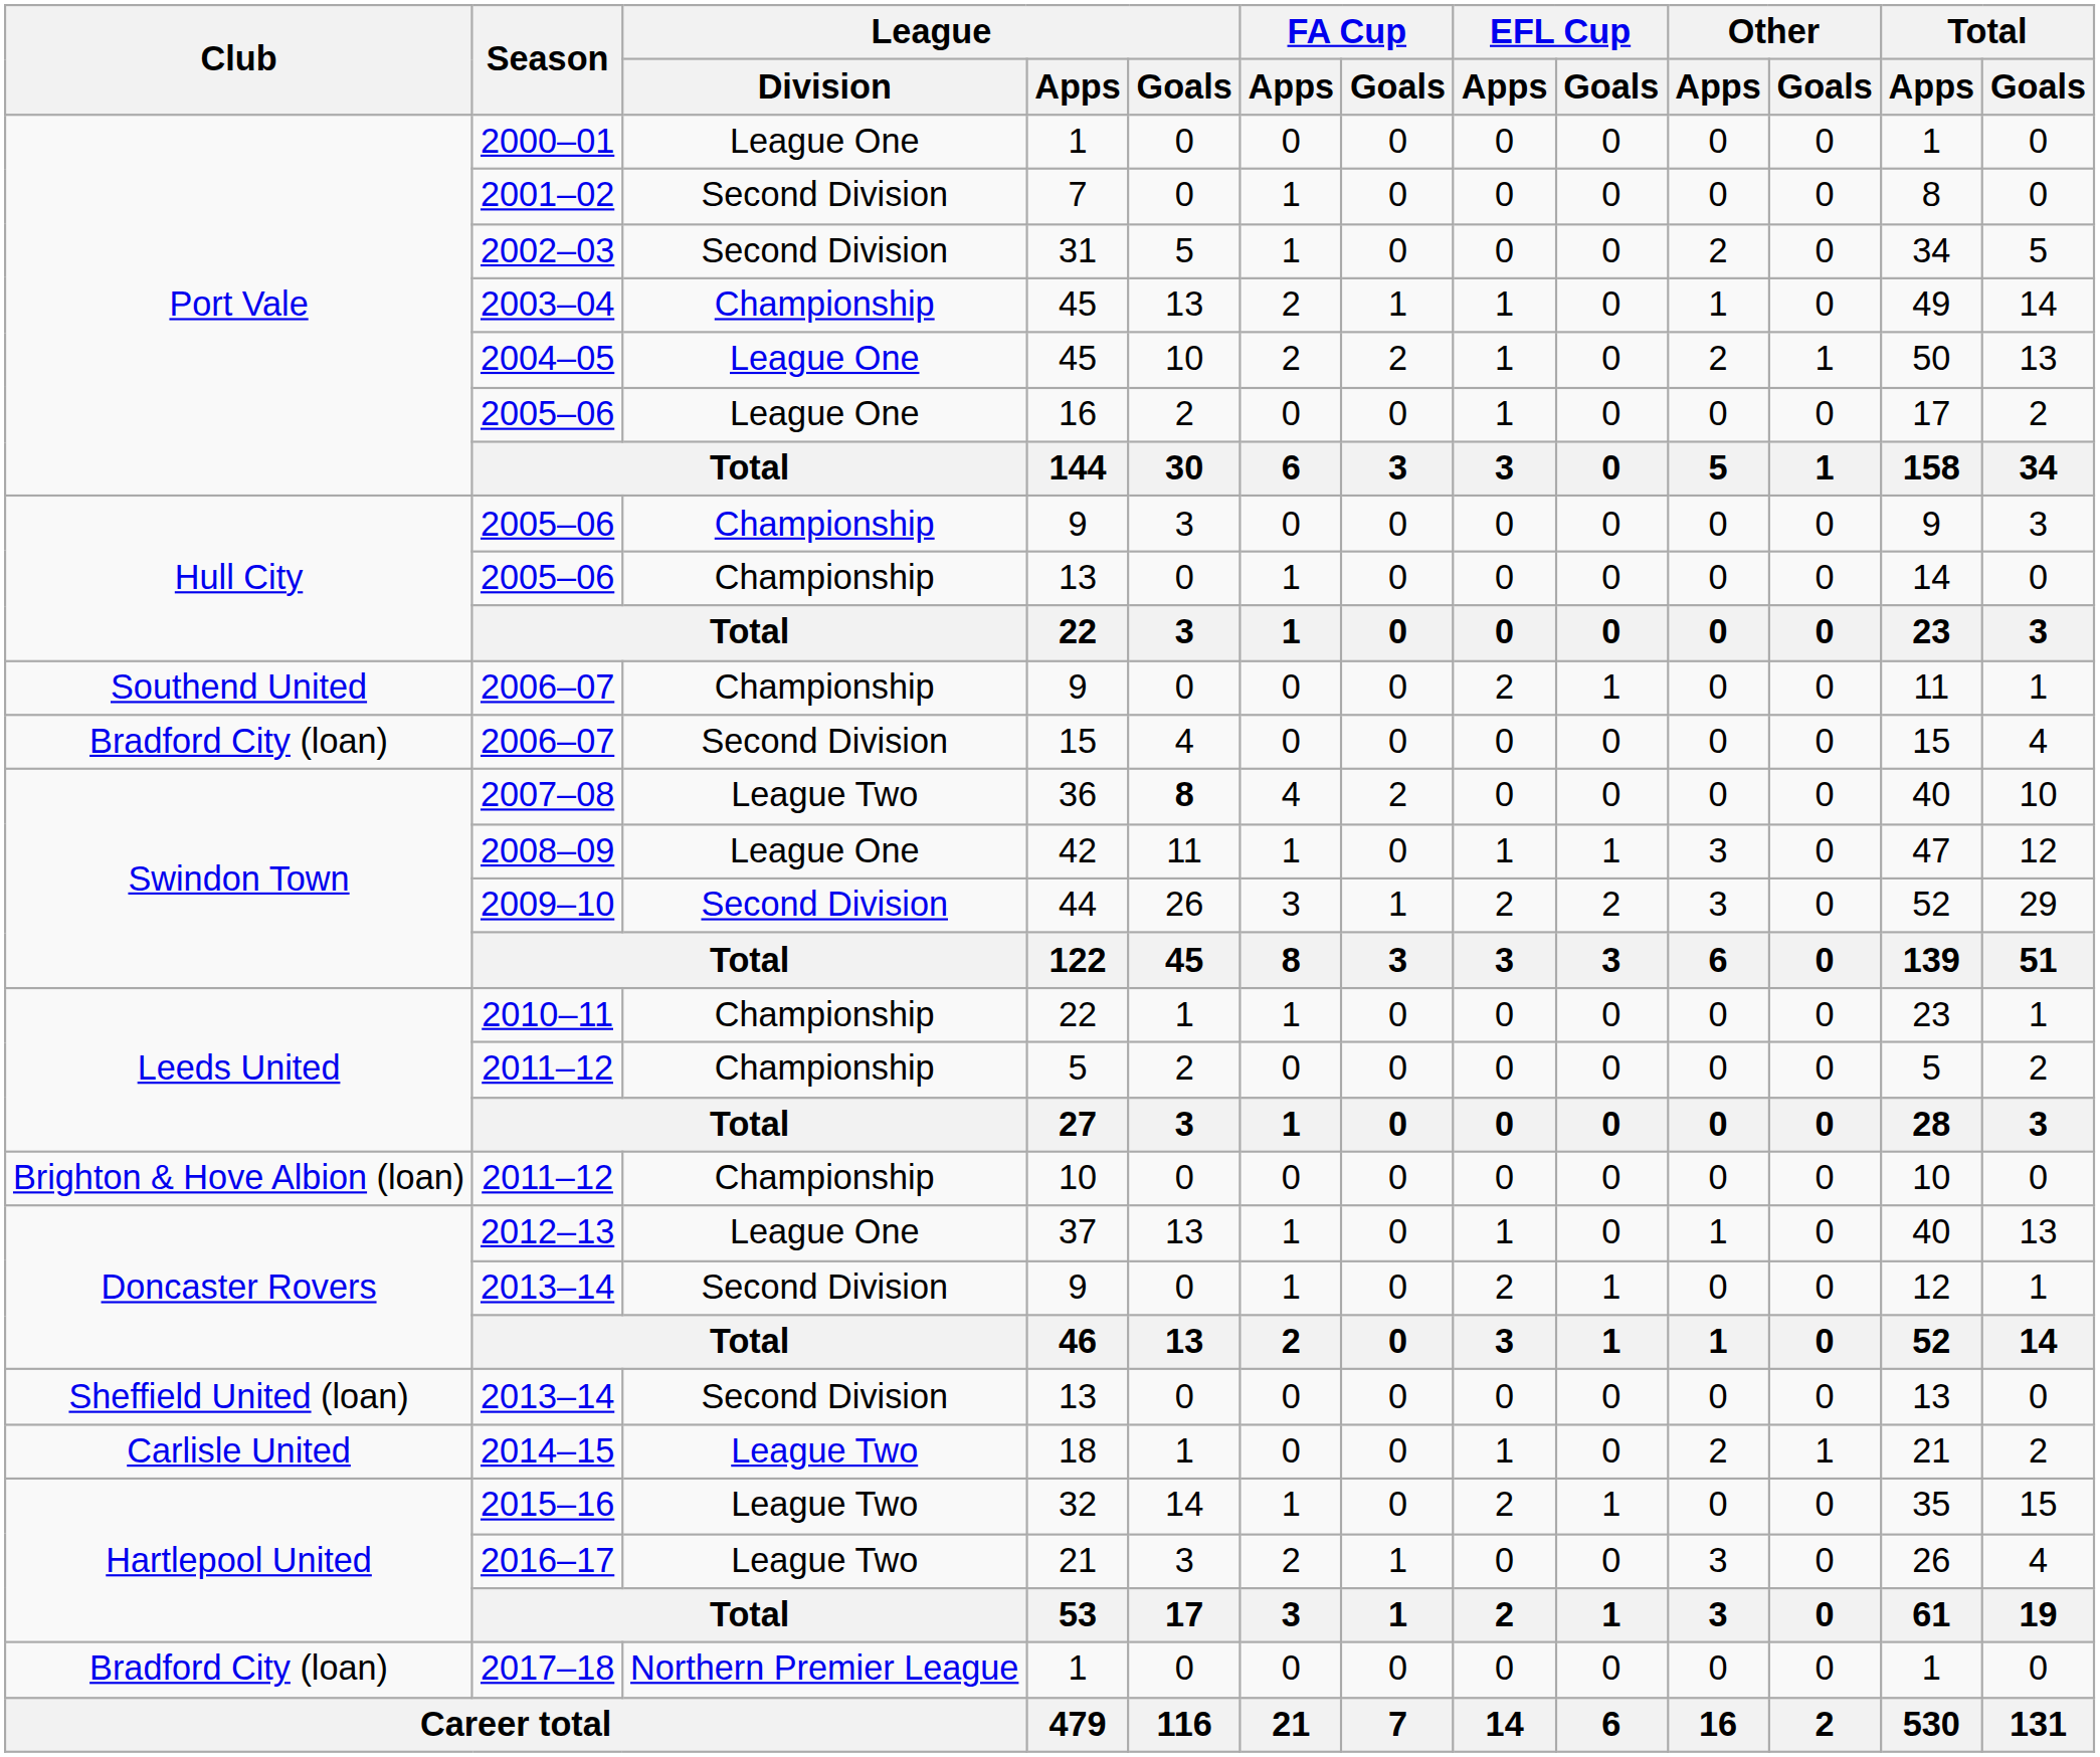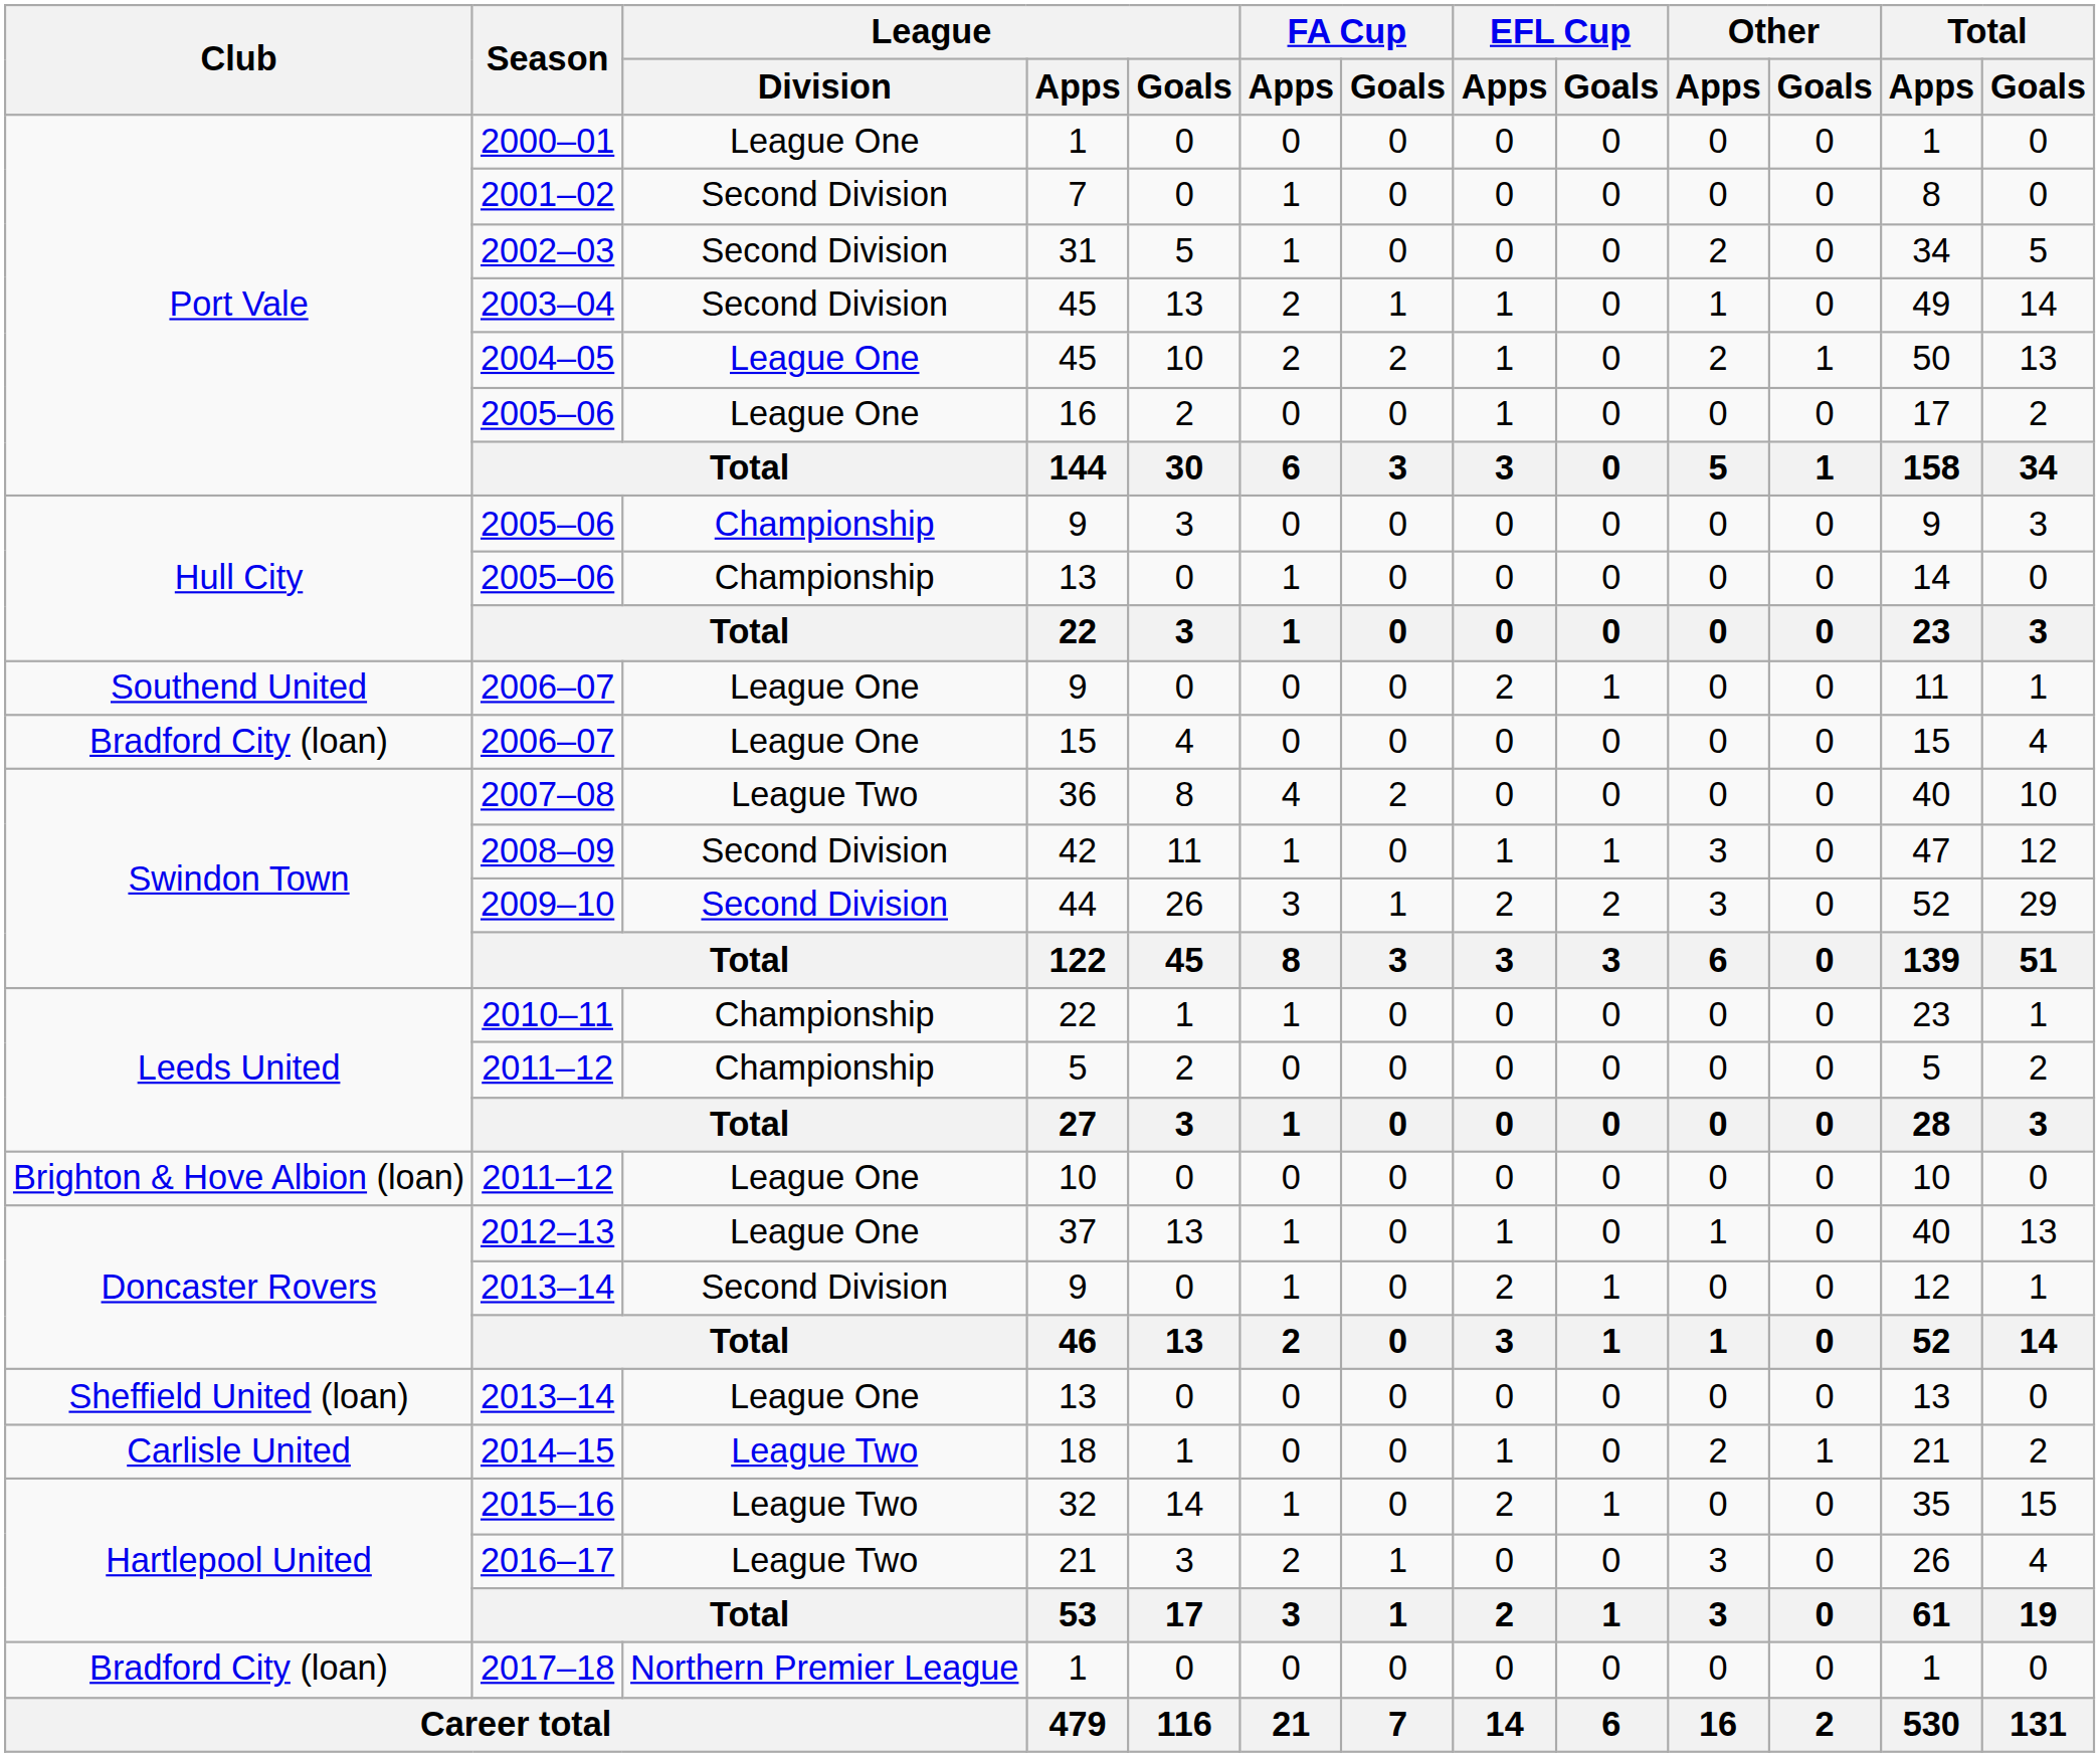2003–04 | League / Division: Championship -> Second Division
2006–07 / 9 | League / Division: Championship -> League One
2006–07 / 15 | League / Division: Second Division -> League One
2007–08 | League / Goals: bold -> normal
2008–09 | League / Division: League One -> Second Division
2011–12 / 10 | League / Division: Championship -> League One
2013–14 / 13 | League / Division: Second Division -> League One
